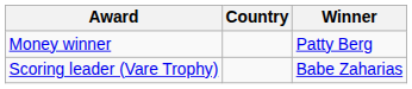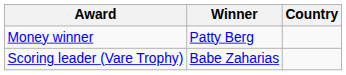columns swapped: Winner <-> Country
